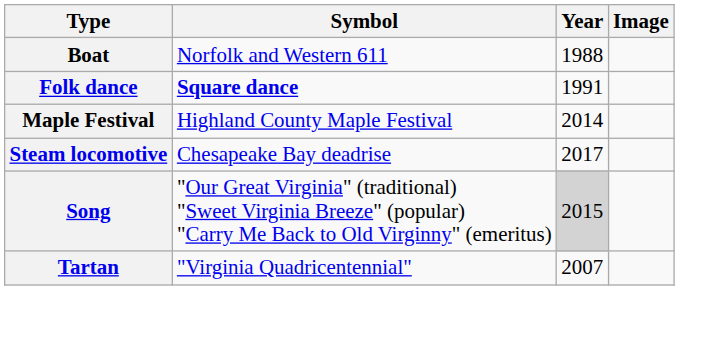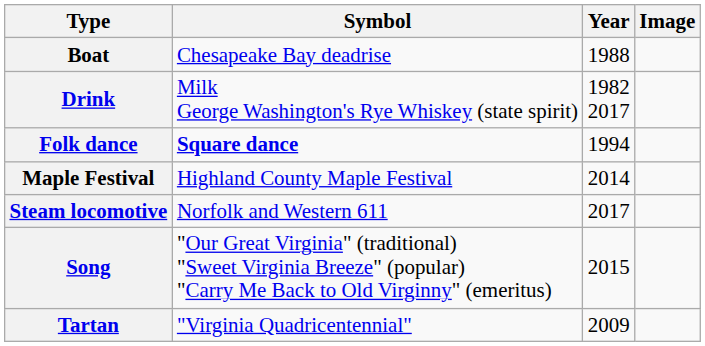Boat | Symbol: Norfolk and Western 611 -> Chesapeake Bay deadrise
+ row: Drink | Milk George Washington's Rye Whiskey (state spirit) | 1982 2017
Folk dance | Year: 1991 -> 1994
Steam locomotive | Symbol: Chesapeake Bay deadrise -> Norfolk and Western 611
Song | Year: lightgrey background -> no background
Tartan | Year: 2007 -> 2009
